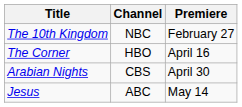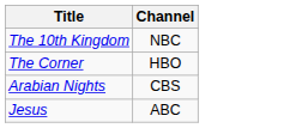- column: Premiere | February 27 | April 16 | April 30 | May 14
